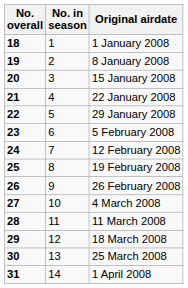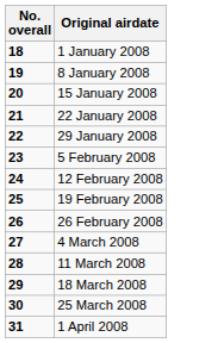- column: No. in season | 1 | 2 | 3 | 4 | 5 | 6 | 7 | 8 | 9 | 10 | 11 | 12 | 13 | 14
